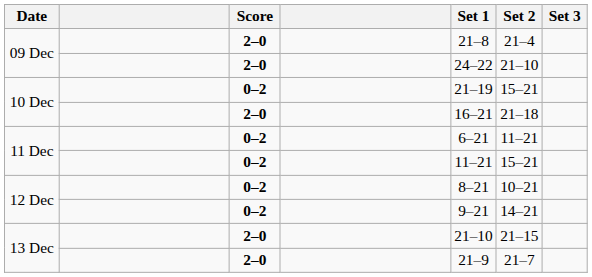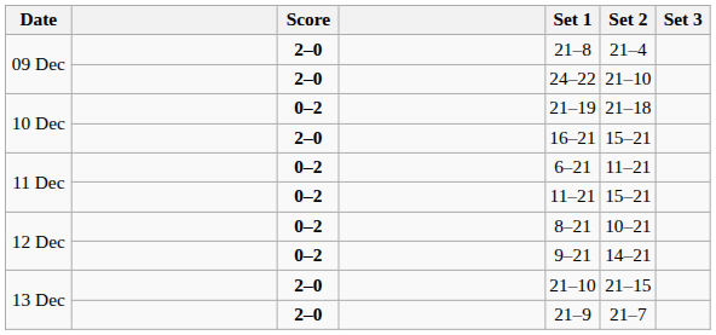10 Dec / 0–2 | Set 2: 15–21 -> 21–18
10 Dec / 2–0 | Set 2: 21–18 -> 15–21
